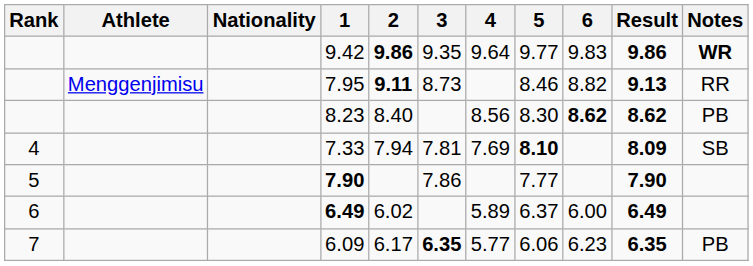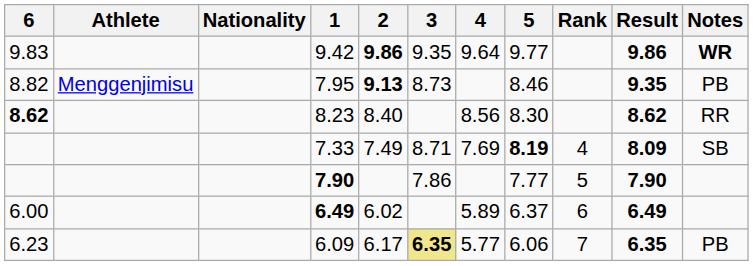columns swapped: Rank <-> 6
7.95 | 2: 9.11 -> 9.13
7.95 | Result: 9.13 -> 9.35
7.95 | Notes: RR -> PB
8.23 | Notes: PB -> RR
7.33 | 2: 7.94 -> 7.49
7.33 | 3: 7.81 -> 8.71
7.33 | 5: 8.10 -> 8.19
6.09 | 3: no background -> khaki background
